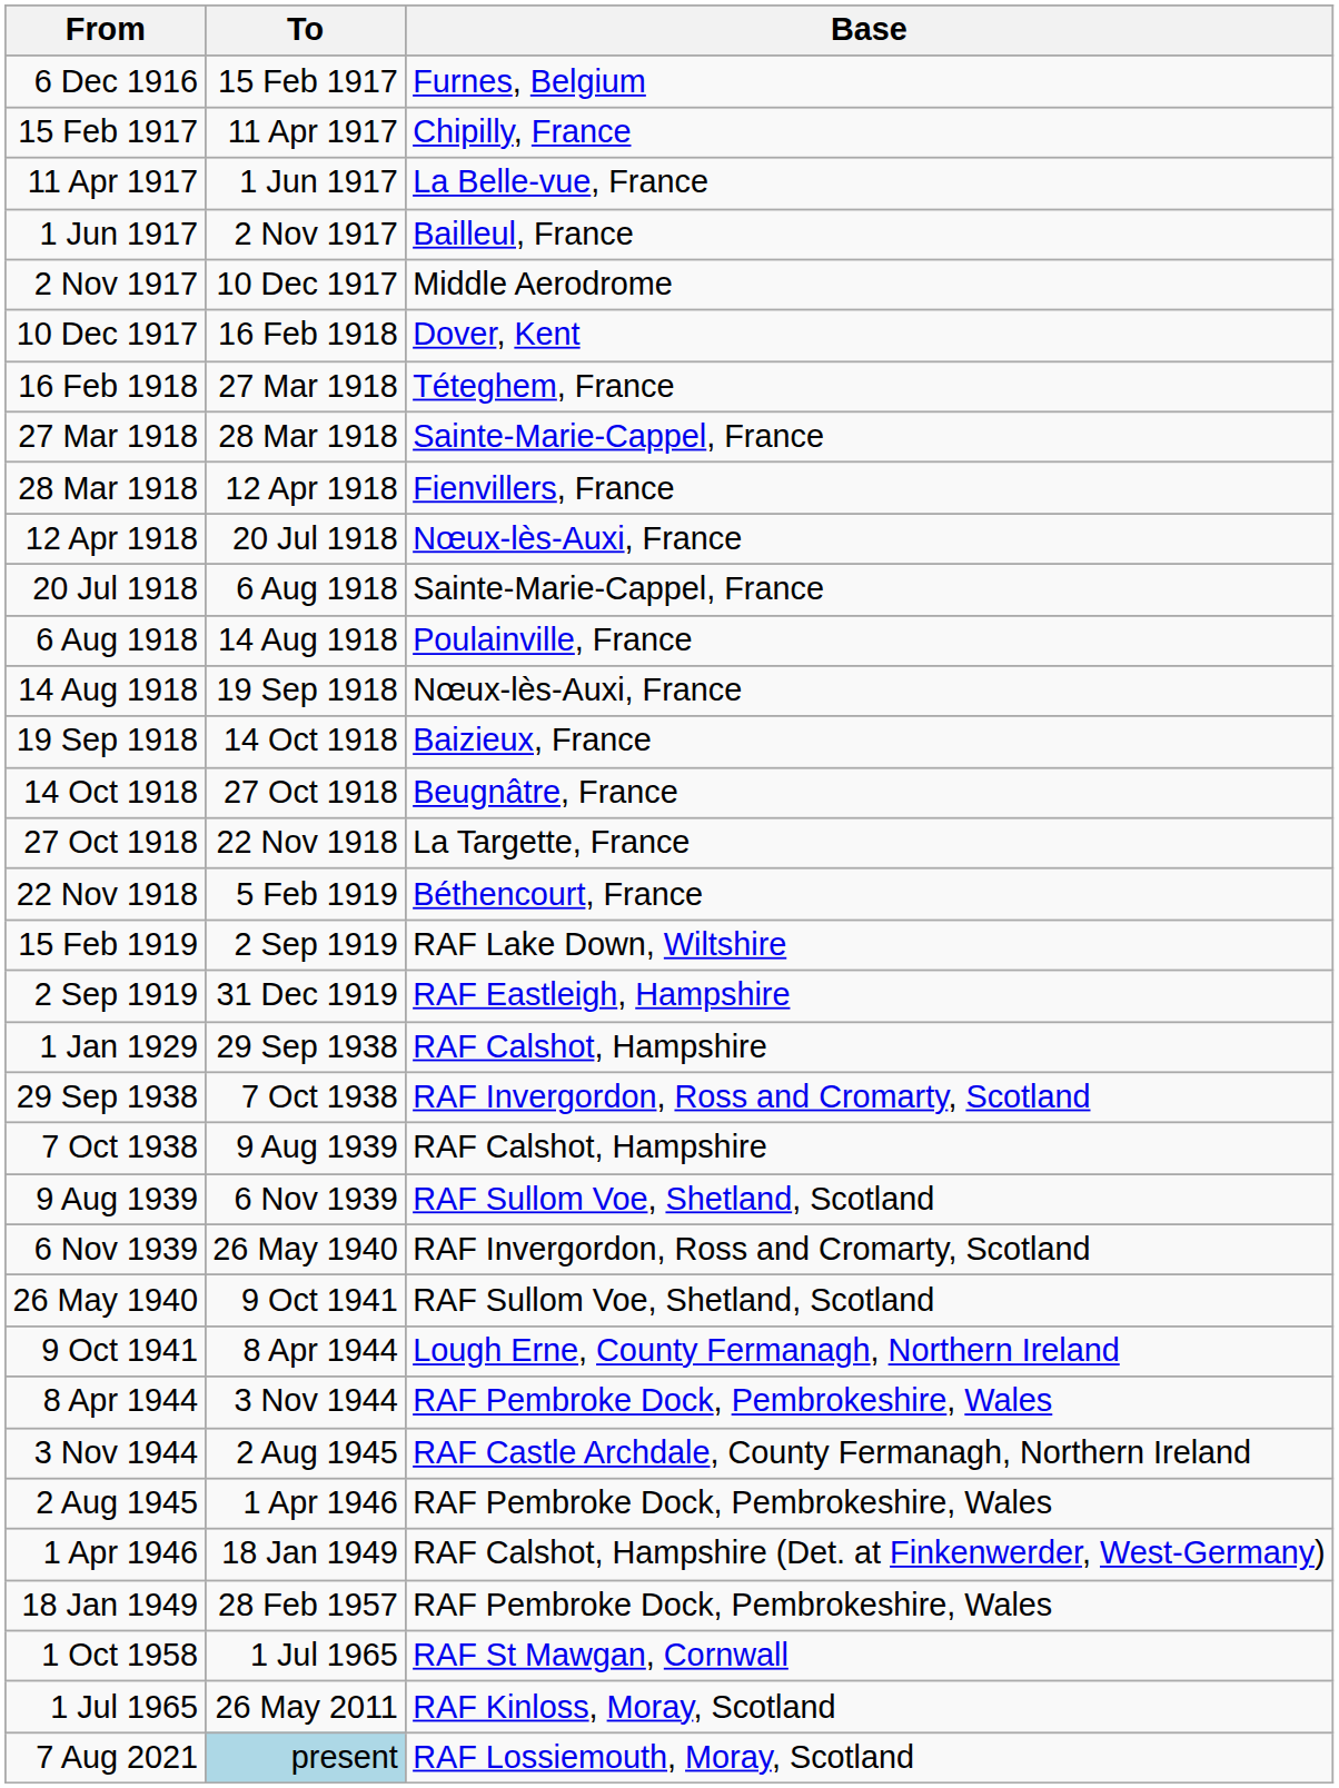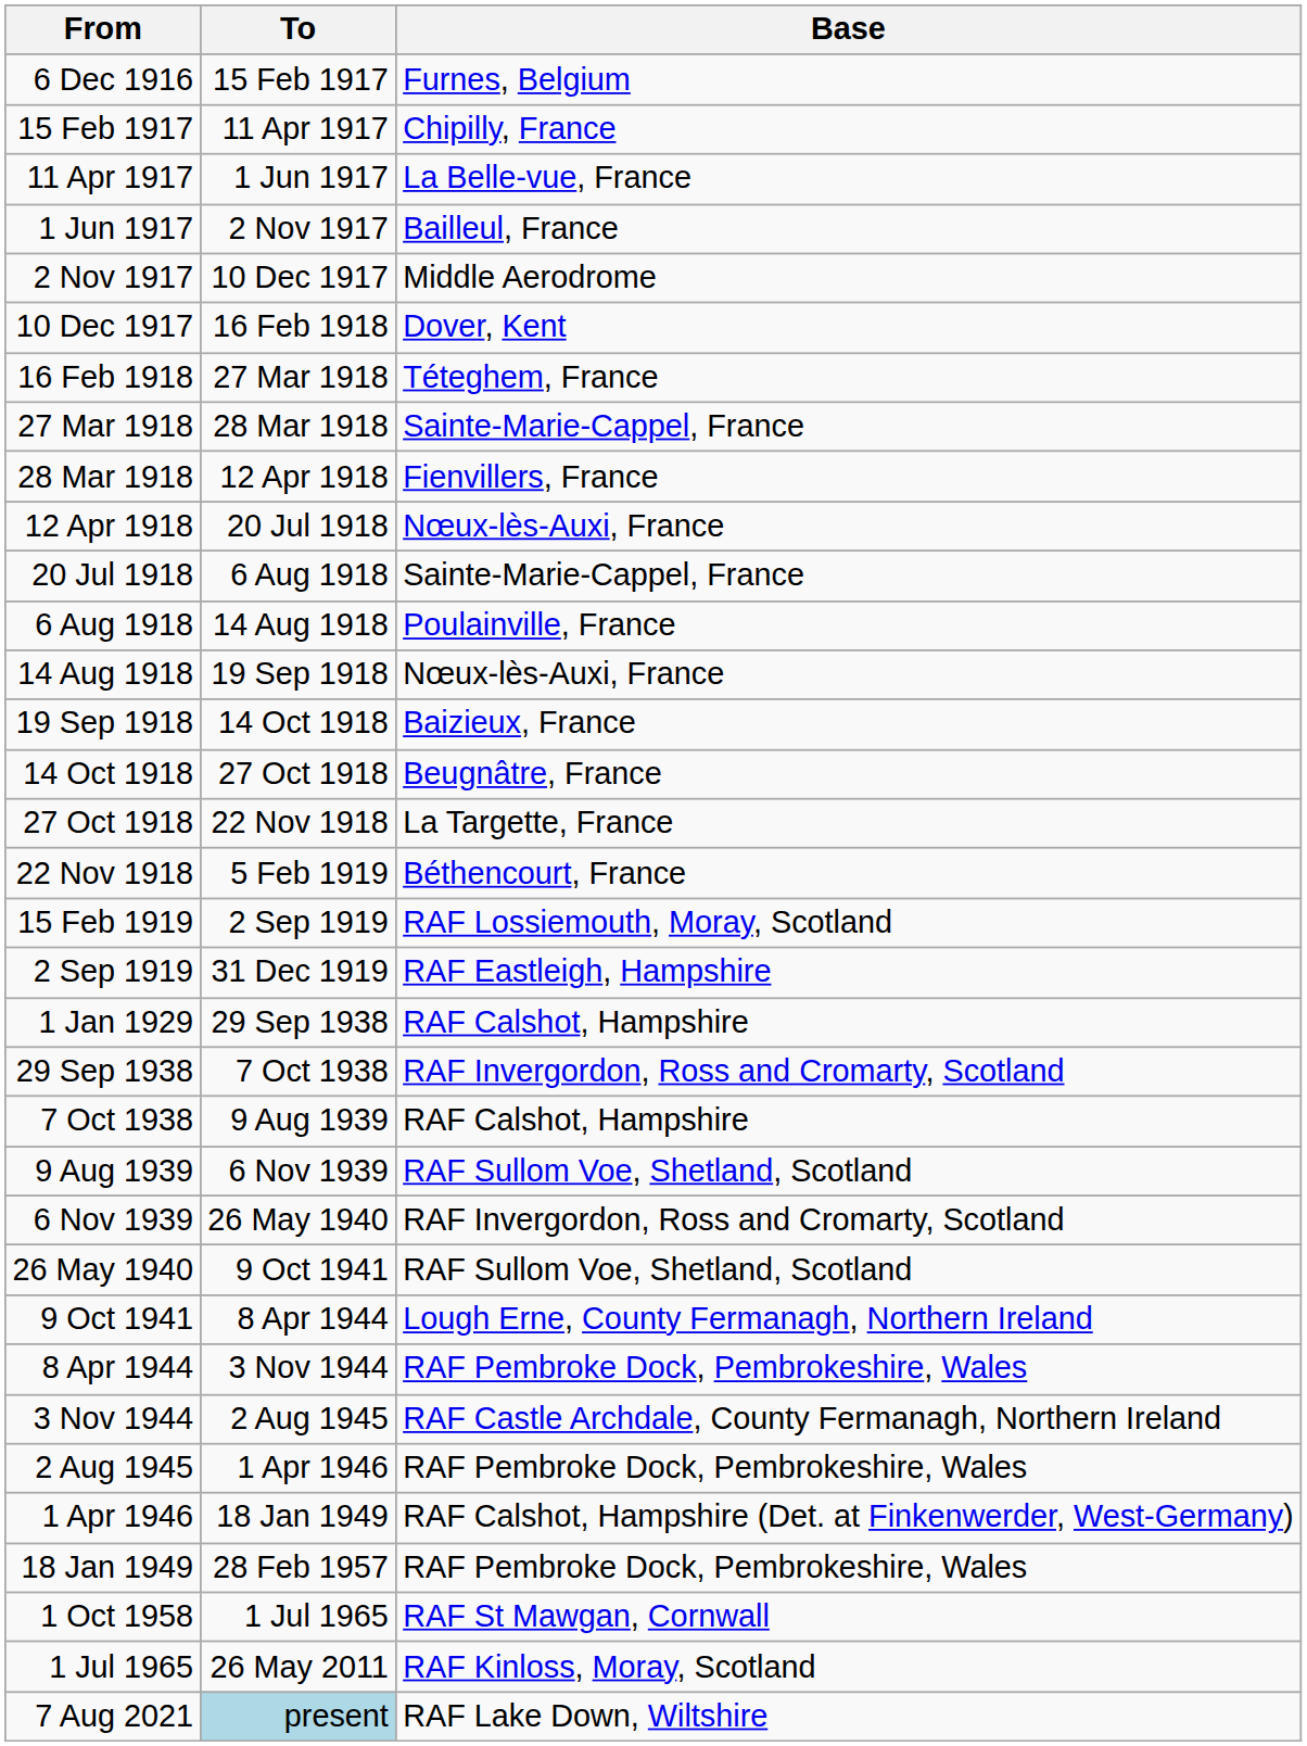15 Feb 1919 | Base: RAF Lake Down, Wiltshire -> RAF Lossiemouth, Moray, Scotland
7 Aug 2021 | Base: RAF Lossiemouth, Moray, Scotland -> RAF Lake Down, Wiltshire
